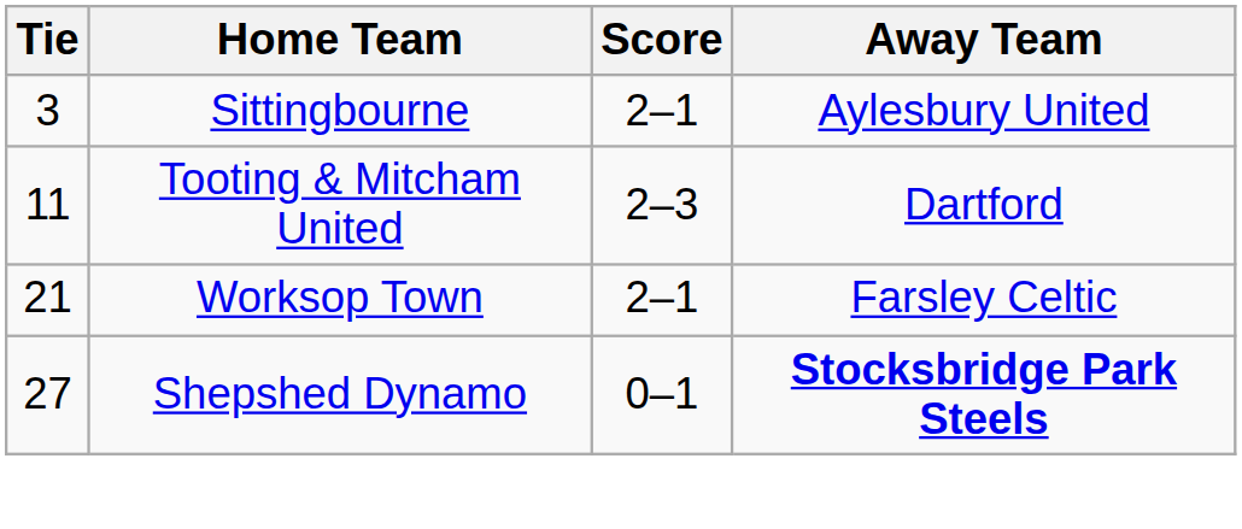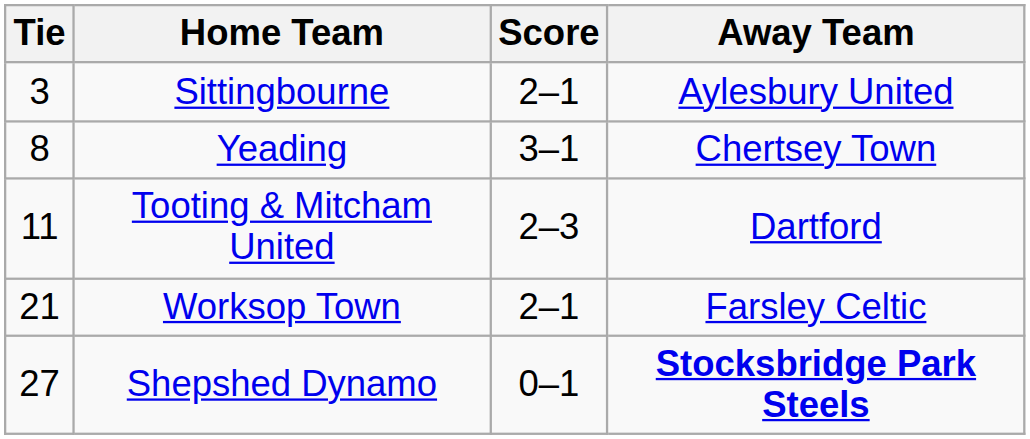+ row: 8 | Yeading | 3–1 | Chertsey Town
